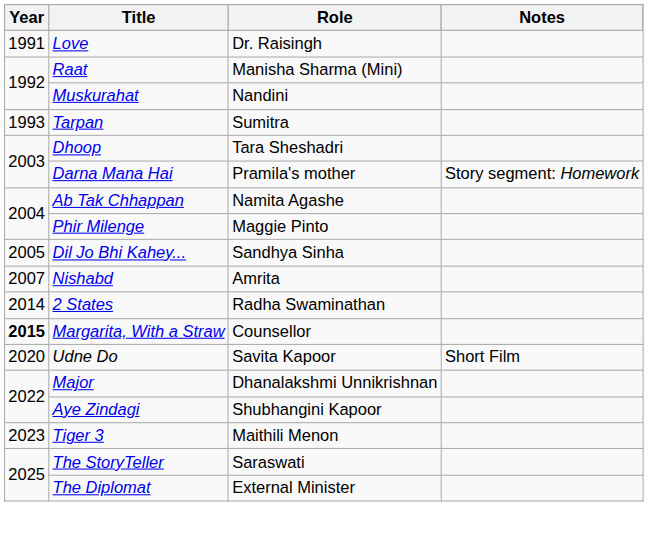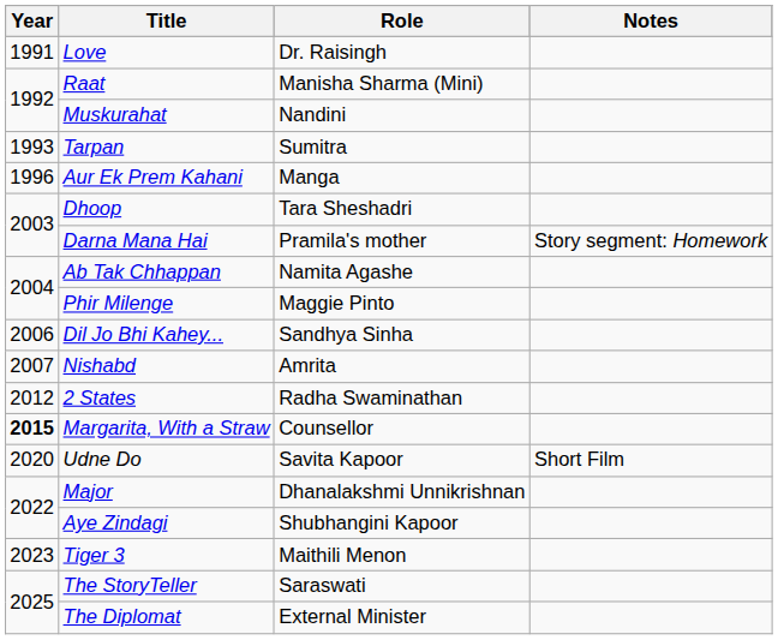+ row: 1996 | Aur Ek Prem Kahani | Manga
Dil Jo Bhi Kahey... | Year: 2005 -> 2006
2 States | Year: 2014 -> 2012
